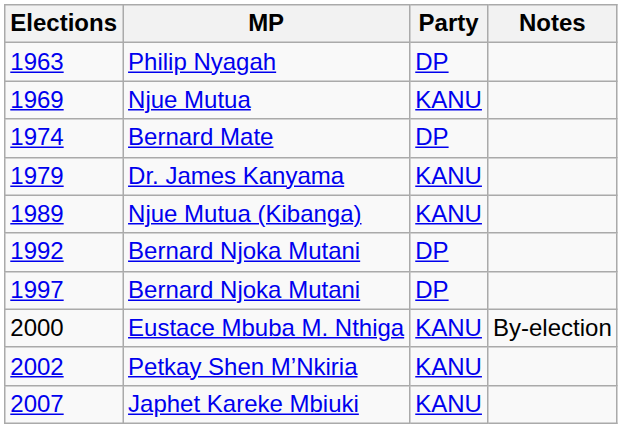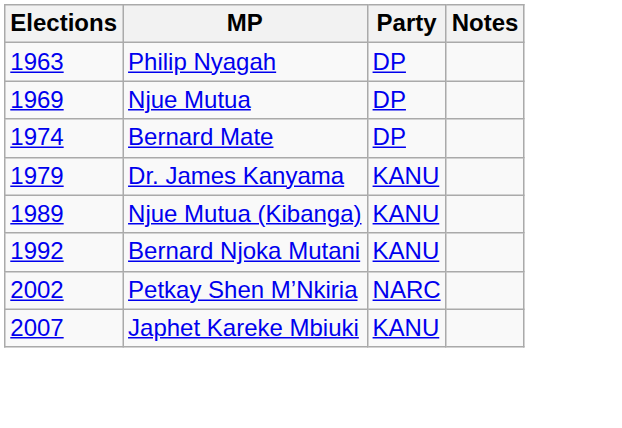Njue Mutua | Party: KANU -> DP
1992 / Bernard Njoka Mutani | Party: DP -> KANU
- row: 1997 | Bernard Njoka Mutani | DP
- row: 2000 | Eustace Mbuba M. Nthiga | KANU | By-election
Petkay Shen M’Nkiria | Party: KANU -> NARC
